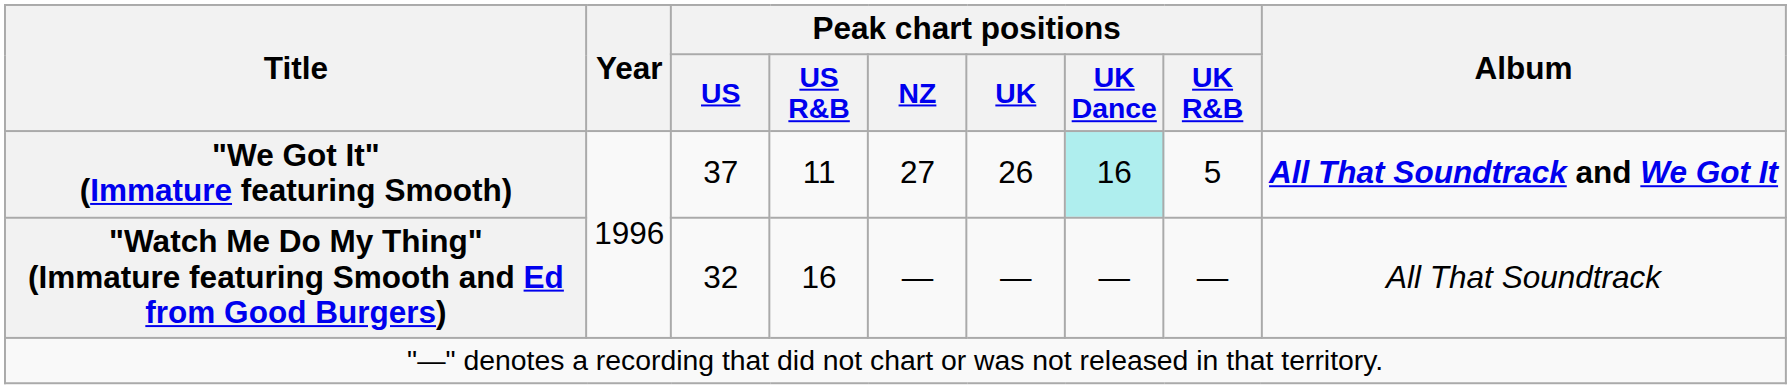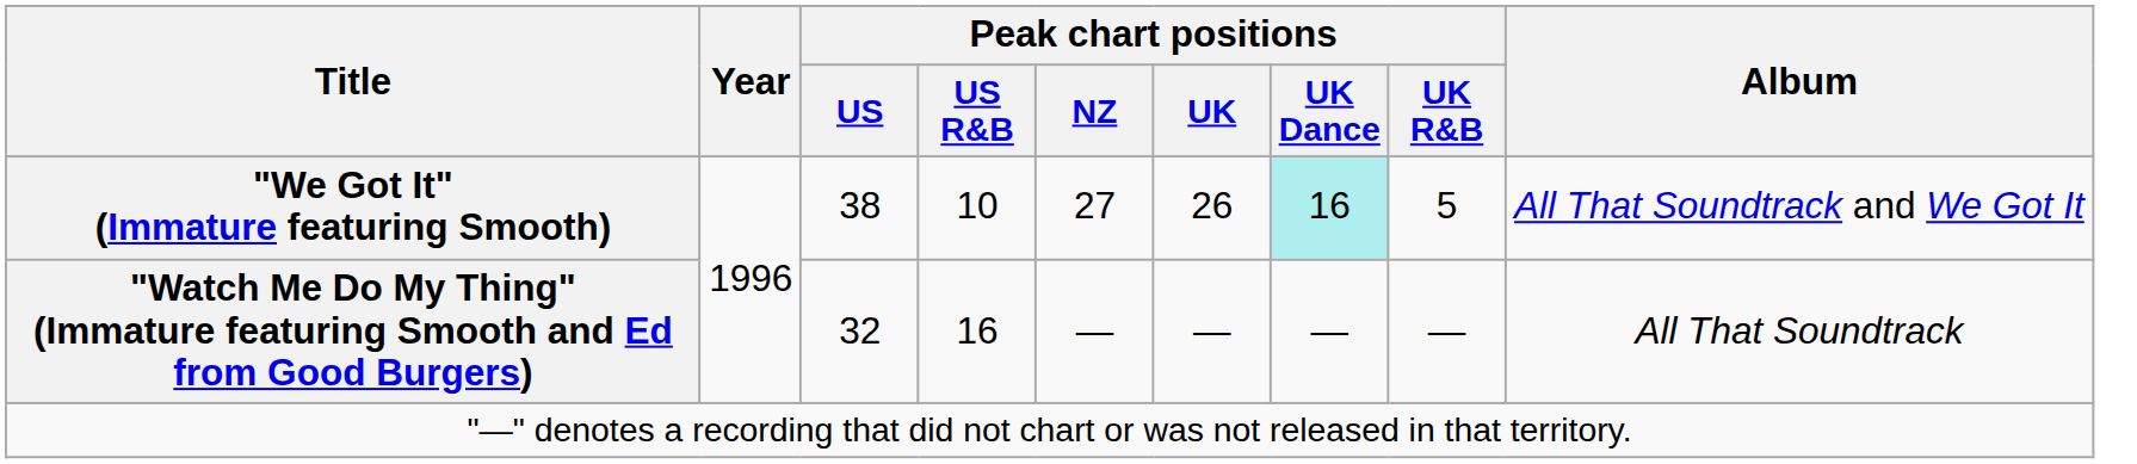"We Got It" (Immature featuring Smooth) | Peak chart positions / US: 37 -> 38
"We Got It" (Immature featuring Smooth) | Peak chart positions / US R&B: 11 -> 10
"We Got It" (Immature featuring Smooth) | Album: bold -> normal
